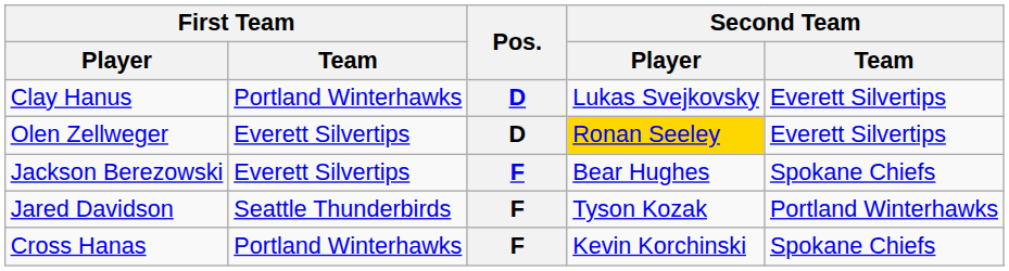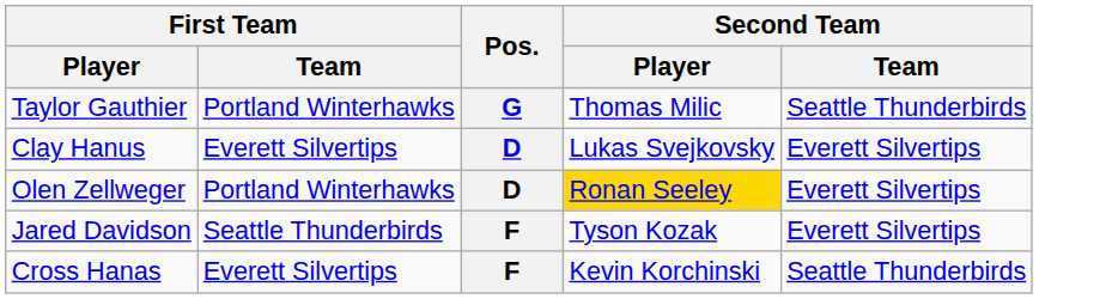+ row: Taylor Gauthier | Portland Winterhawks | G | Thomas Milic | Seattle Thunderbirds
Clay Hanus | First Team / Team: Portland Winterhawks -> Everett Silvertips
Olen Zellweger | First Team / Team: Everett Silvertips -> Portland Winterhawks
- row: Jackson Berezowski | Everett Silvertips | F | Bear Hughes | Spokane Chiefs
Jared Davidson | Second Team / Team: Portland Winterhawks -> Everett Silvertips
Cross Hanas | First Team / Team: Portland Winterhawks -> Everett Silvertips
Cross Hanas | Second Team / Team: Spokane Chiefs -> Seattle Thunderbirds
